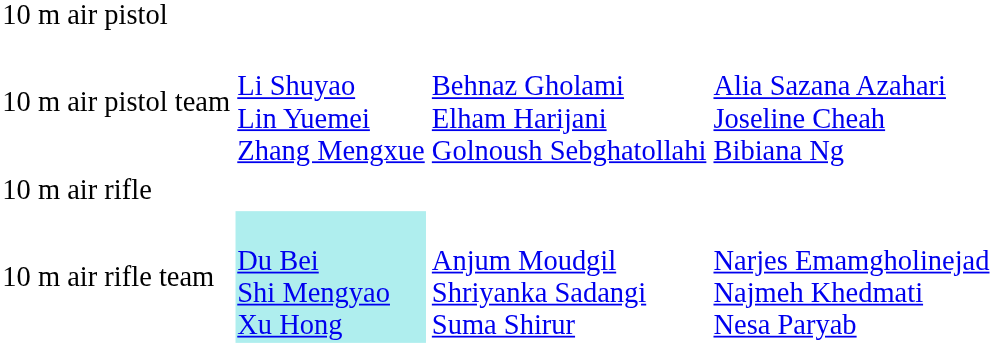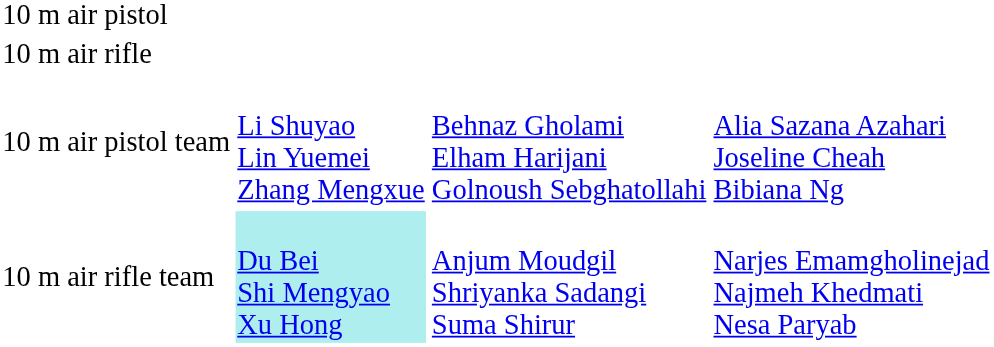rows swapped: 10 m air pistol team <-> 10 m air rifle
